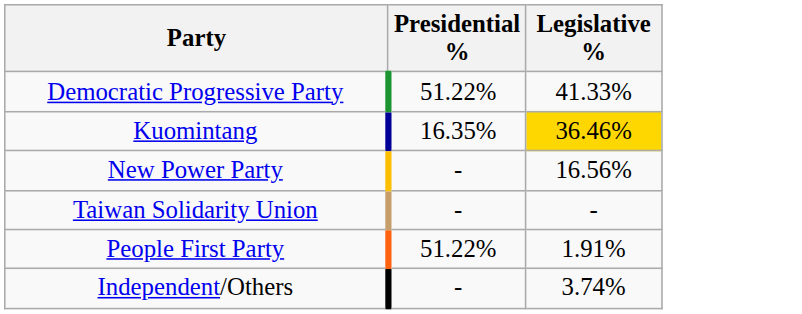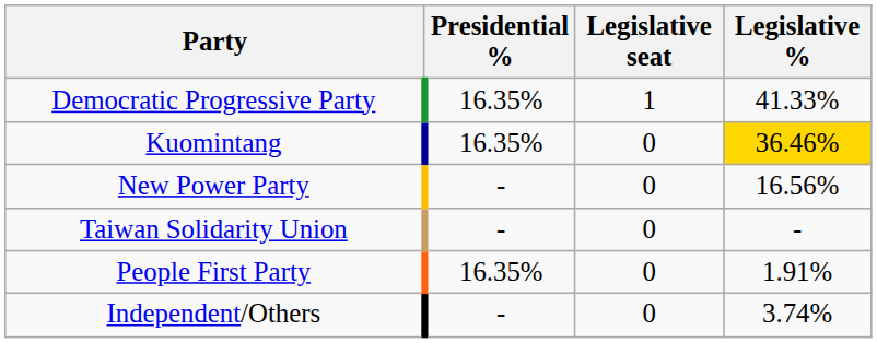+ column: Legislative seat | 1 | 0 | 0 | 0 | 0 | 0
Democratic Progressive Party | Presidential %: 51.22% -> 16.35%
People First Party | Presidential %: 51.22% -> 16.35%
